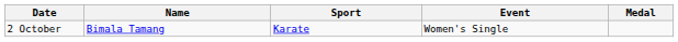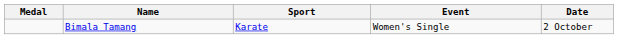columns swapped: Medal <-> Date
